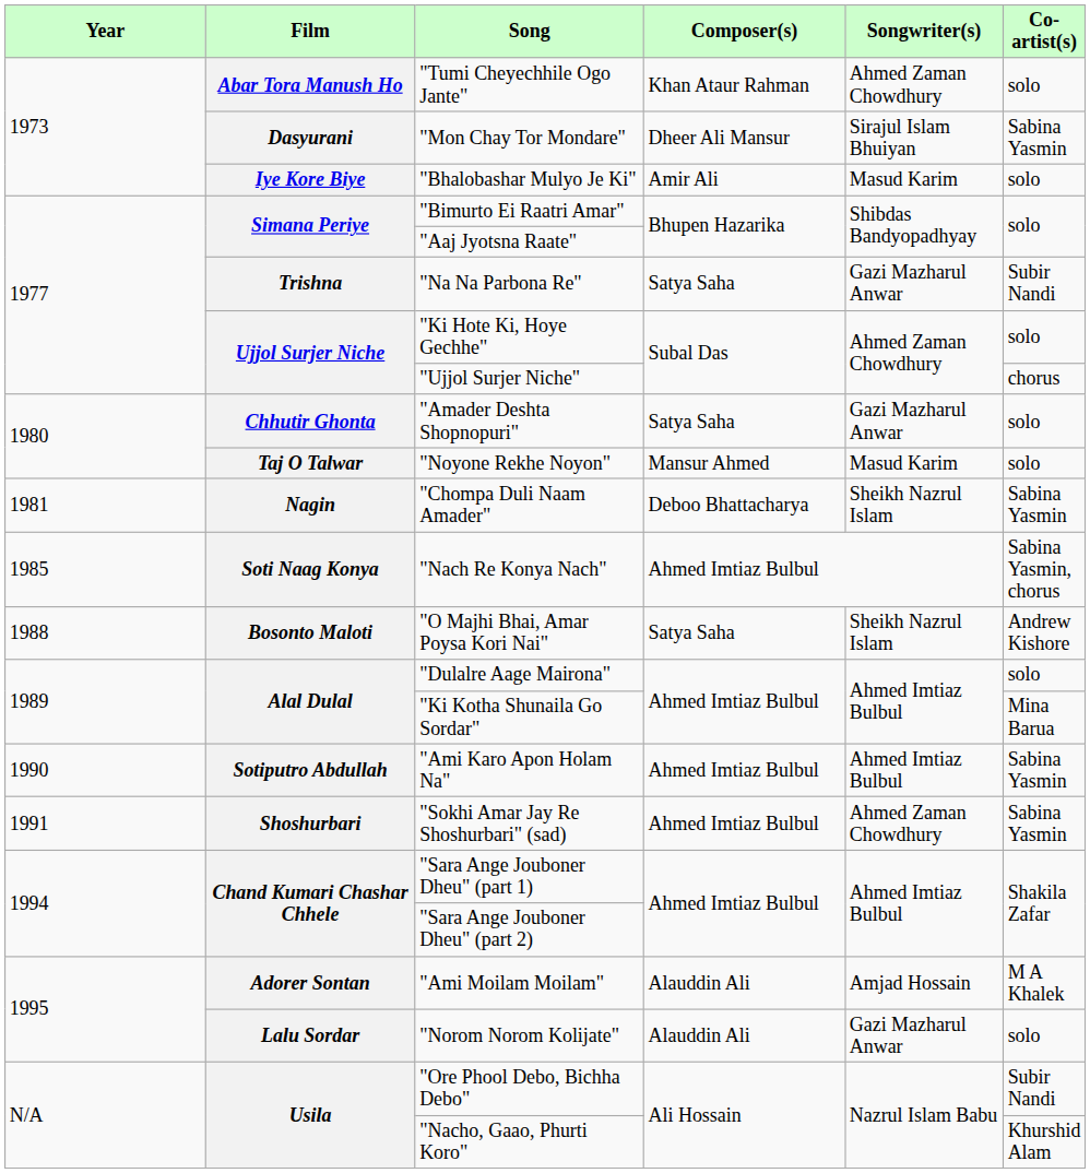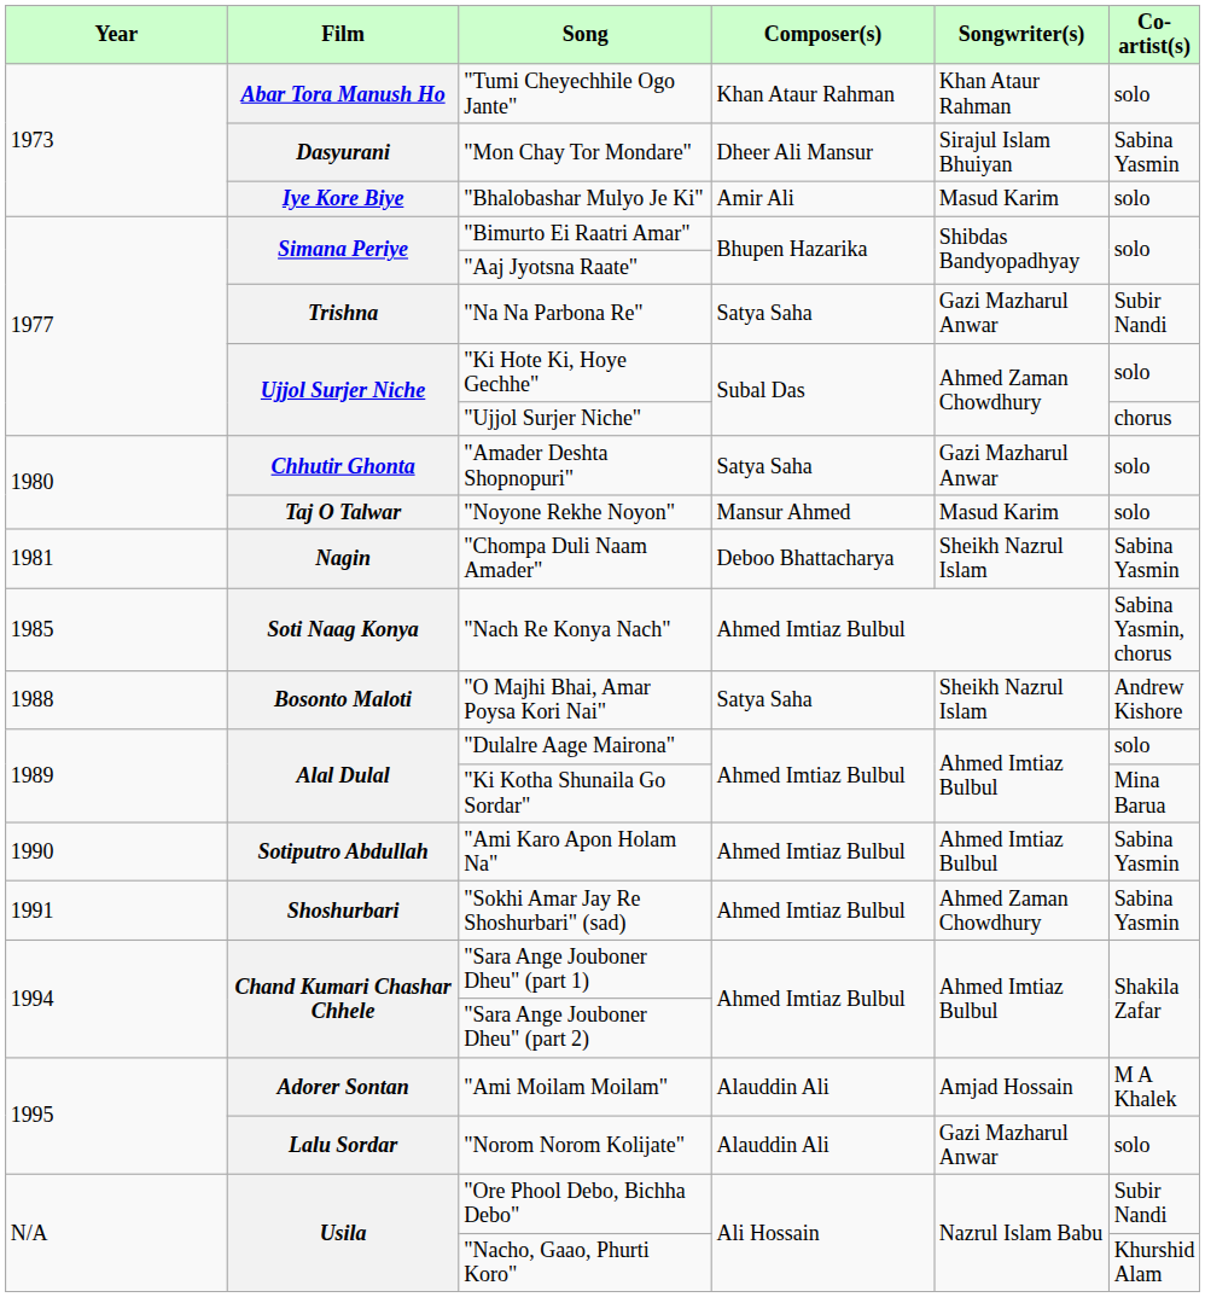"Tumi Cheyechhile Ogo Jante" | Songwriter(s): Ahmed Zaman Chowdhury -> Khan Ataur Rahman
